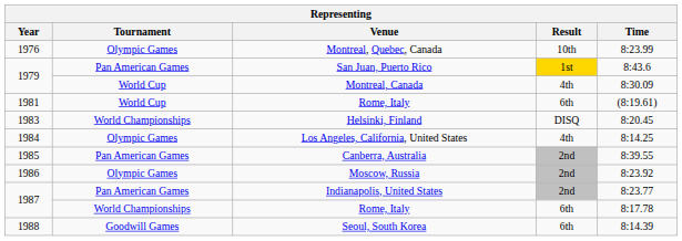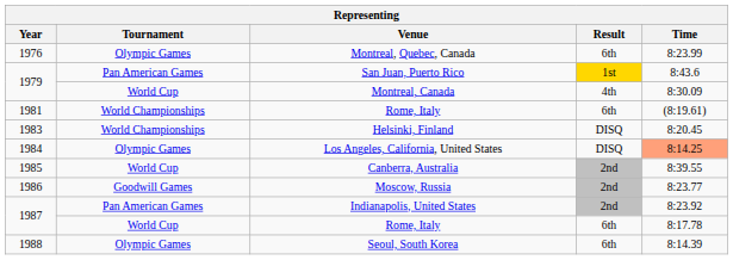Montreal, Quebec, Canada | Result: 10th -> 6th
1981 / Rome, Italy | Tournament: World Cup -> World Championships
Los Angeles, California, United States | Result: 4th -> DISQ
Los Angeles, California, United States | Time: no background -> lightsalmon background
Canberra, Australia | Tournament: Pan American Games -> World Cup
Moscow, Russia | Tournament: Olympic Games -> Goodwill Games
Moscow, Russia | Time: 8:23.92 -> 8:23.77
Indianapolis, United States | Time: 8:23.77 -> 8:23.92
1987 / Rome, Italy | Tournament: World Championships -> World Cup
Seoul, South Korea | Tournament: Goodwill Games -> Olympic Games
